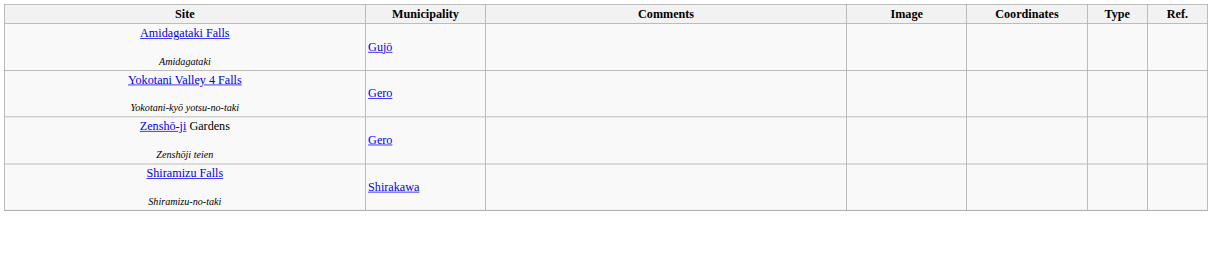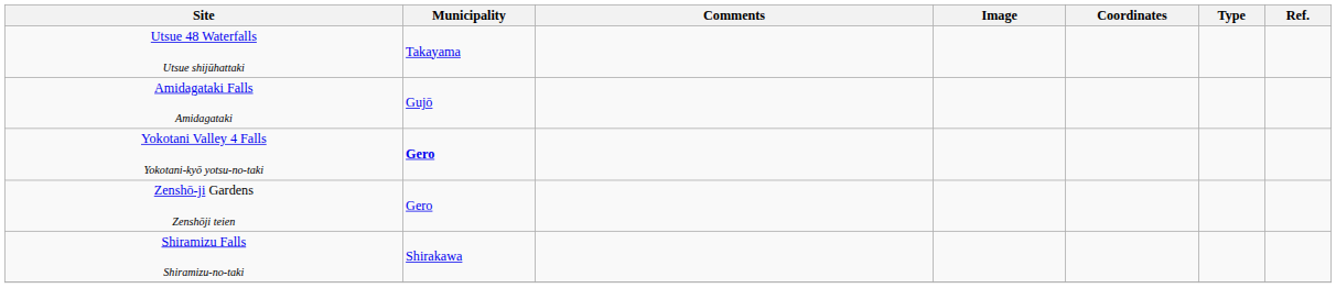+ row: Utsue 48 Waterfalls Utsue shijūhattaki | Takayama
Yokotani Valley 4 Falls Yokotani-kyō yotsu-no-taki | Municipality: normal -> bold
